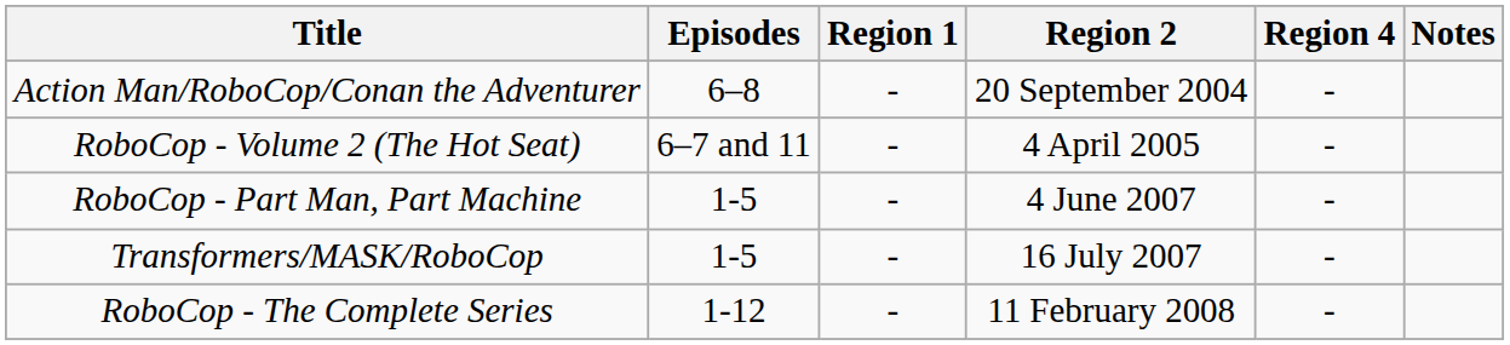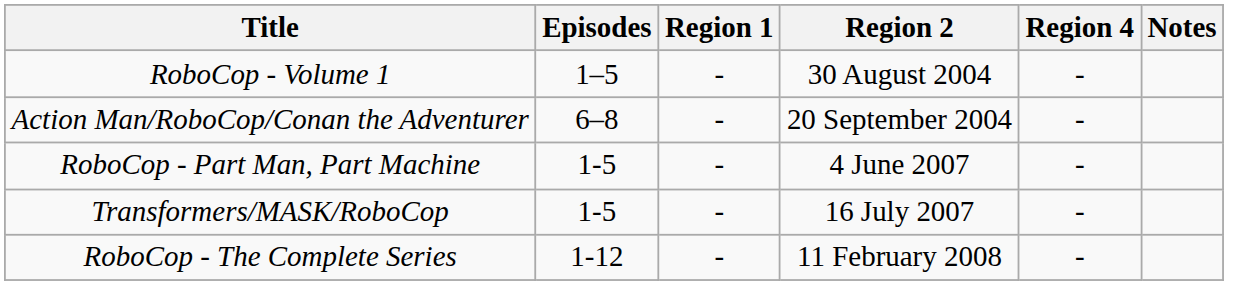+ row: RoboCop - Volume 1 | 1–5 | - | 30 August 2004 | -
- row: RoboCop - Volume 2 (The Hot Seat) | 6–7 and 11 | - | 4 April 2005 | -
